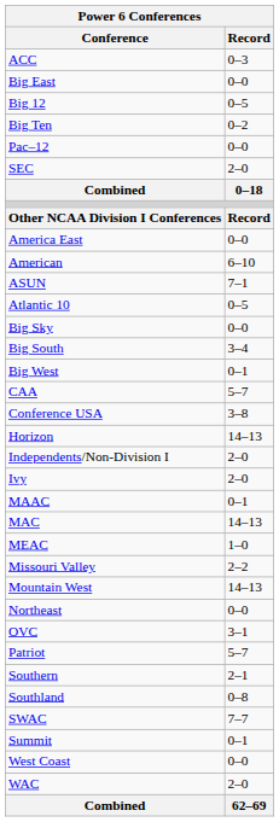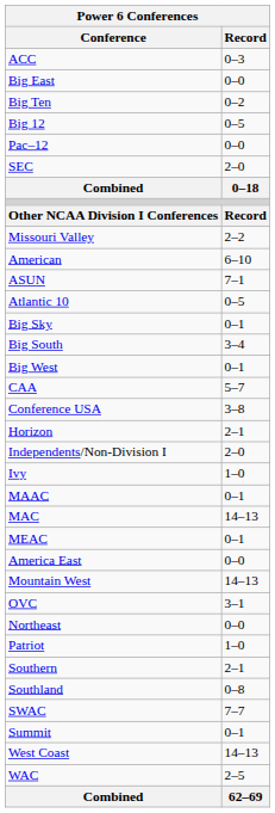rows swapped: Big Ten <-> Big 12
rows swapped: America East <-> Missouri Valley
Big Sky | Record: 0–0 -> 0–1
Horizon | Record: 14–13 -> 2–1
Ivy | Record: 2–0 -> 1–0
MEAC | Record: 1–0 -> 0–1
rows swapped: Northeast <-> OVC
Patriot | Record: 5–7 -> 1–0
West Coast | Record: 0–0 -> 14–13
WAC | Record: 2–0 -> 2–5
